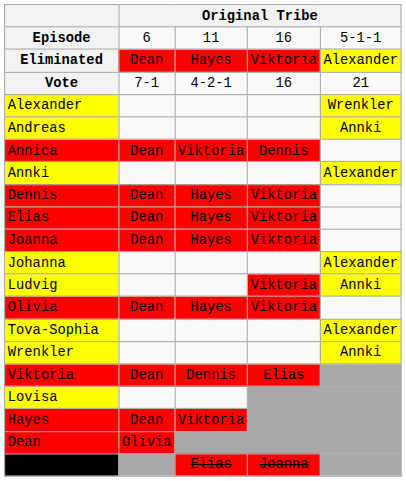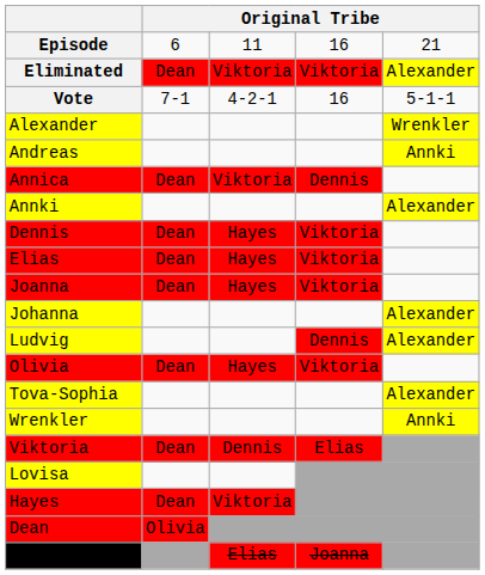Episode | column 5: 5-1-1 -> 21
Eliminated | column 3: Hayes -> Viktoria
Vote | column 5: 21 -> 5-1-1
Ludvig | column 4: Viktoria -> Dennis
Ludvig | column 5: Annki -> Alexander
